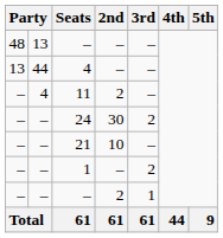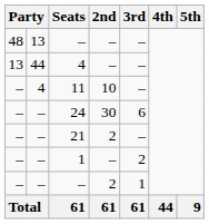11 | 2nd: 2 -> 10
24 | 3rd: 2 -> 6
21 | 2nd: 10 -> 2
